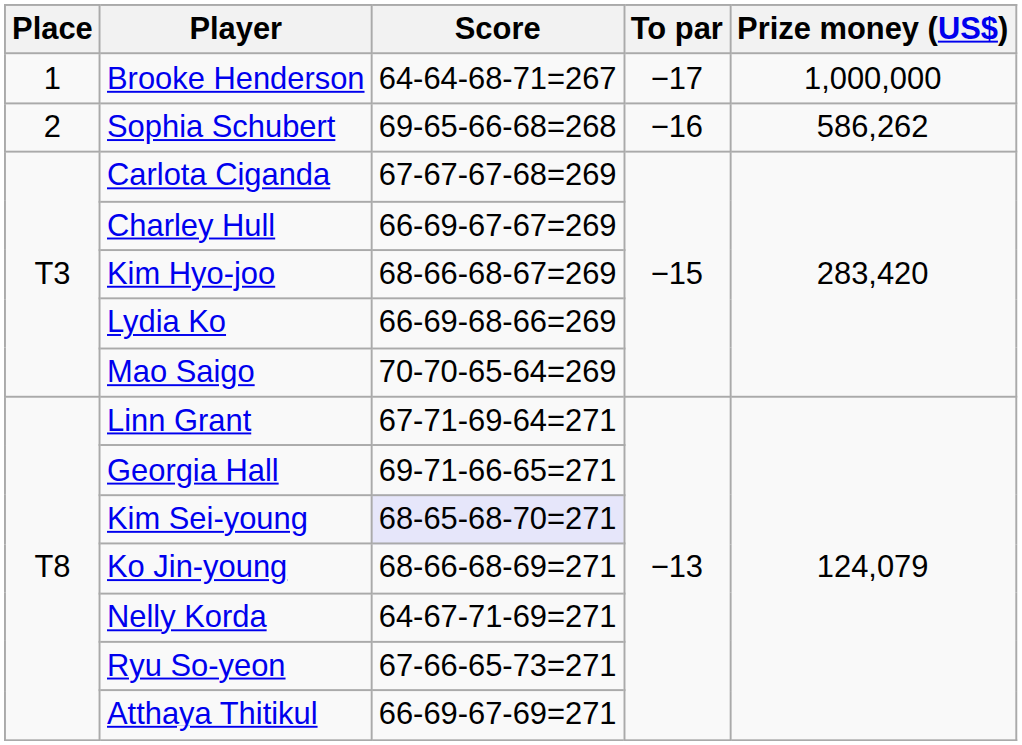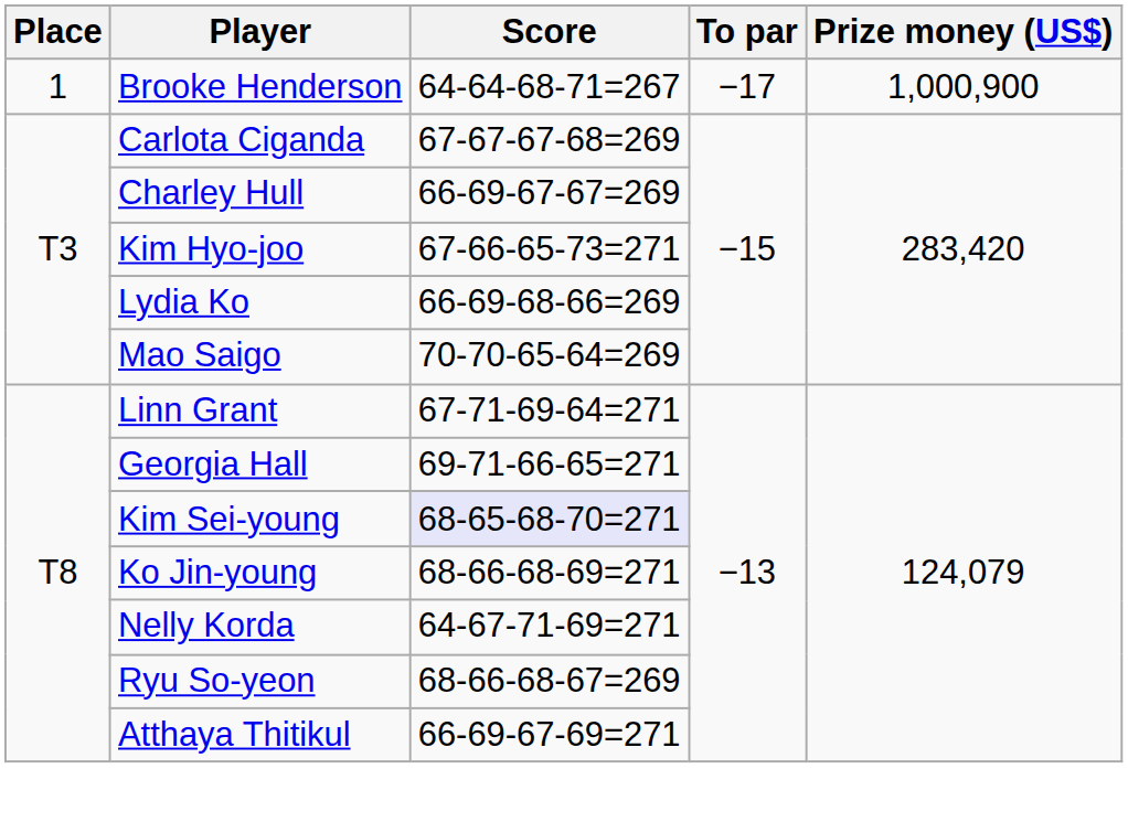Brooke Henderson | Prize money (US$): 1,000,000 -> 1,000,900
- row: 2 | Sophia Schubert | 69-65-66-68=268 | −16 | 586,262
Kim Hyo-joo | Score: 68-66-68-67=269 -> 67-66-65-73=271
Ryu So-yeon | Score: 67-66-65-73=271 -> 68-66-68-67=269
